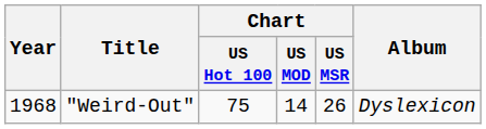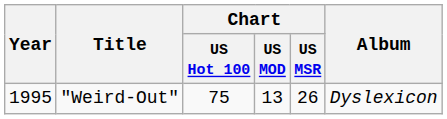"Weird-Out" | Year: 1968 -> 1995
"Weird-Out" | Chart / US MOD: 14 -> 13
